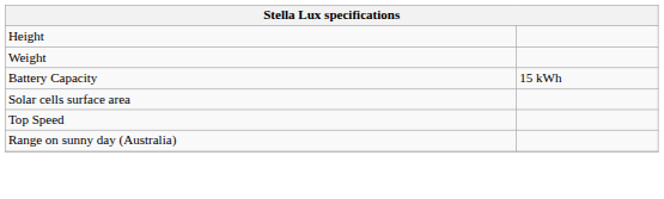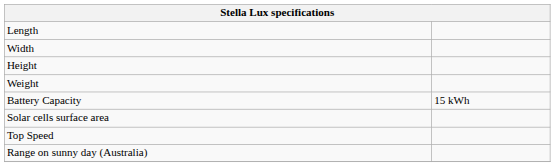+ row: Length
+ row: Width
